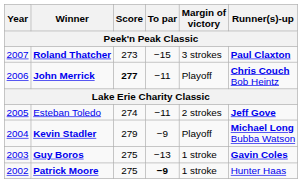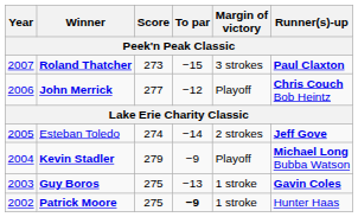John Merrick | Score: bold -> normal
John Merrick | To par: −11 -> −12
Esteban Toledo | To par: −11 -> −14
